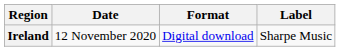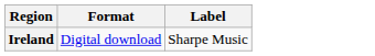- column: Date | 12 November 2020
